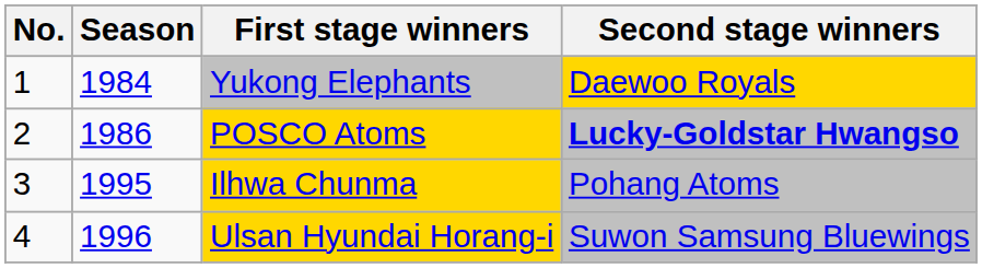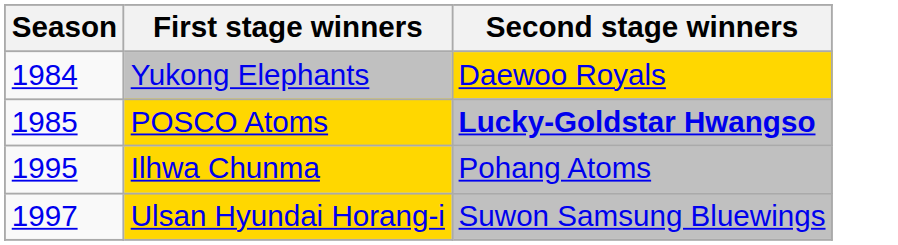- column: No. | 1 | 2 | 3 | 4
POSCO Atoms | Season: 1986 -> 1985
Ulsan Hyundai Horang-i | Season: 1996 -> 1997
